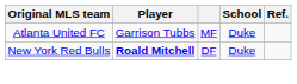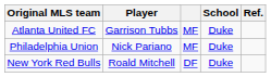+ row: Philadelphia Union | Nick Pariano | MF | Duke
New York Red Bulls | Player: bold -> normal
